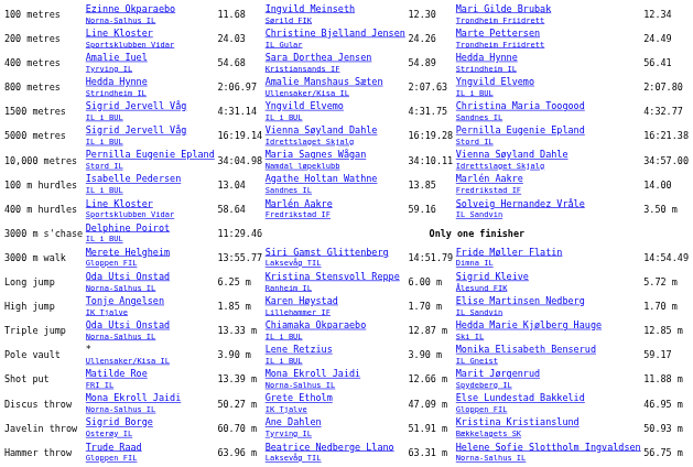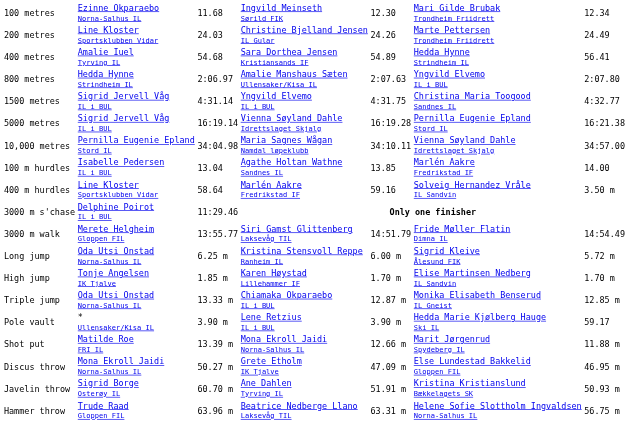Triple jump | column 6: Hedda Marie Kjølberg Hauge Ski IL -> Monika Elisabeth Benserud IL Gneist
Pole vault | column 6: Monika Elisabeth Benserud IL Gneist -> Hedda Marie Kjølberg Hauge Ski IL
